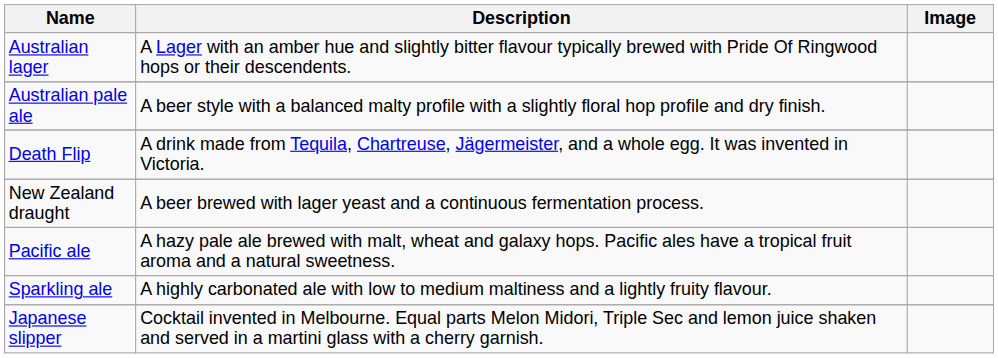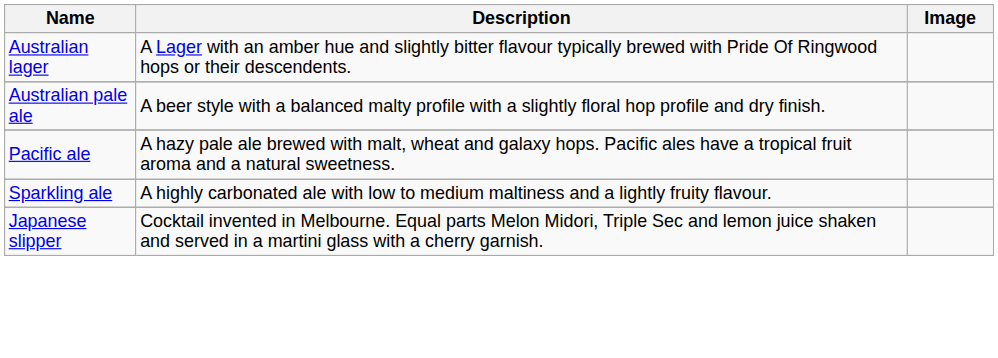- row: Death Flip | A drink made from Tequila, Chartreuse, Jägermeister, and a whole egg. It was invented in Victoria.
- row: New Zealand draught | A beer brewed with lager yeast and a continuous fermentation process.
